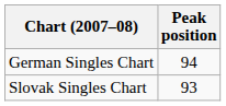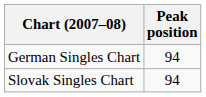Slovak Singles Chart | Peak position: 93 -> 94
